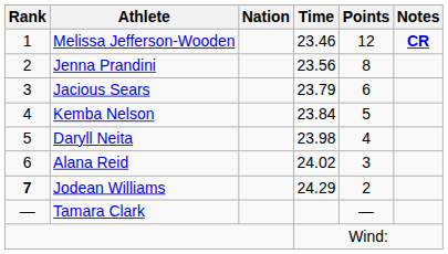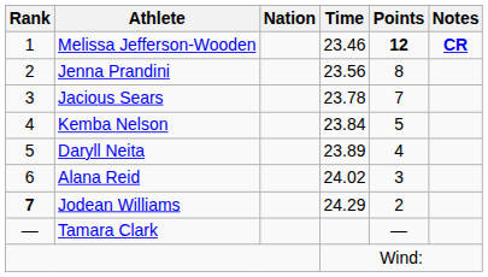Melissa Jefferson-Wooden | Points: normal -> bold
Jacious Sears | Time: 23.79 -> 23.78
Jacious Sears | Points: 6 -> 7
Daryll Neita | Time: 23.98 -> 23.89
